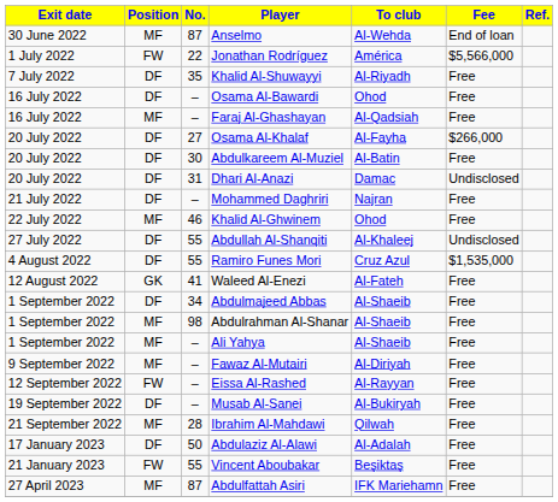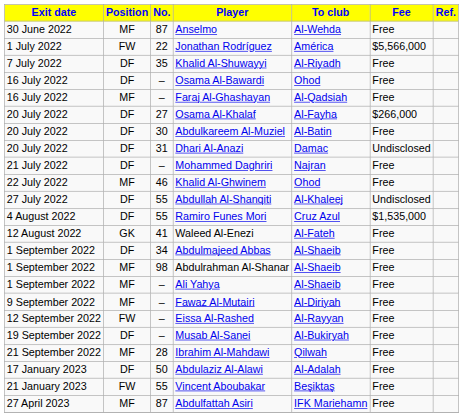Anselmo | Fee: End of loan -> Free
